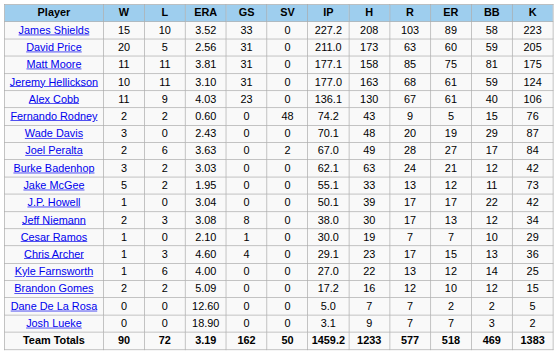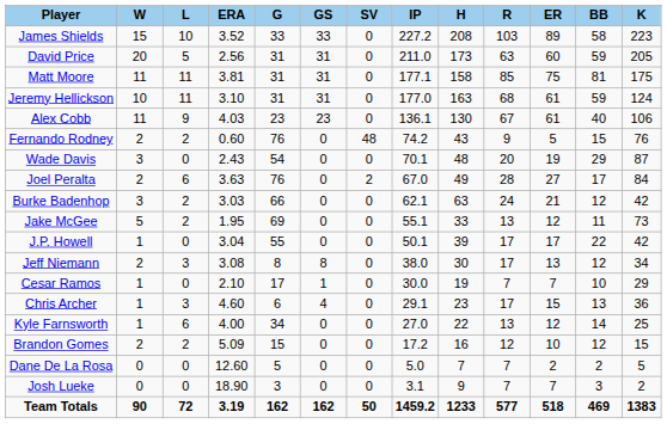+ column: G | 33 | 31 | 31 | 31 | 23 | 76 | 54 | 76 | 66 | 69 | 55 | 8 | 17 | 6 | 34 | 15 | 5 | 3 | 162
